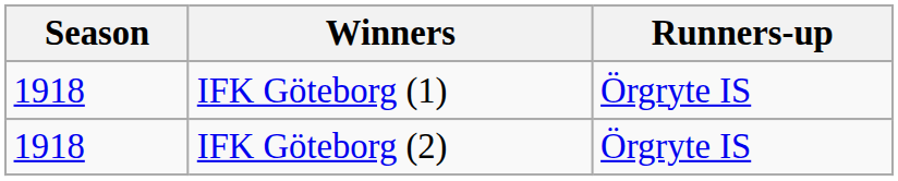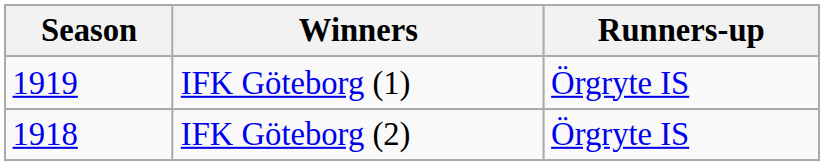IFK Göteborg (1) | Season: 1918 -> 1919
